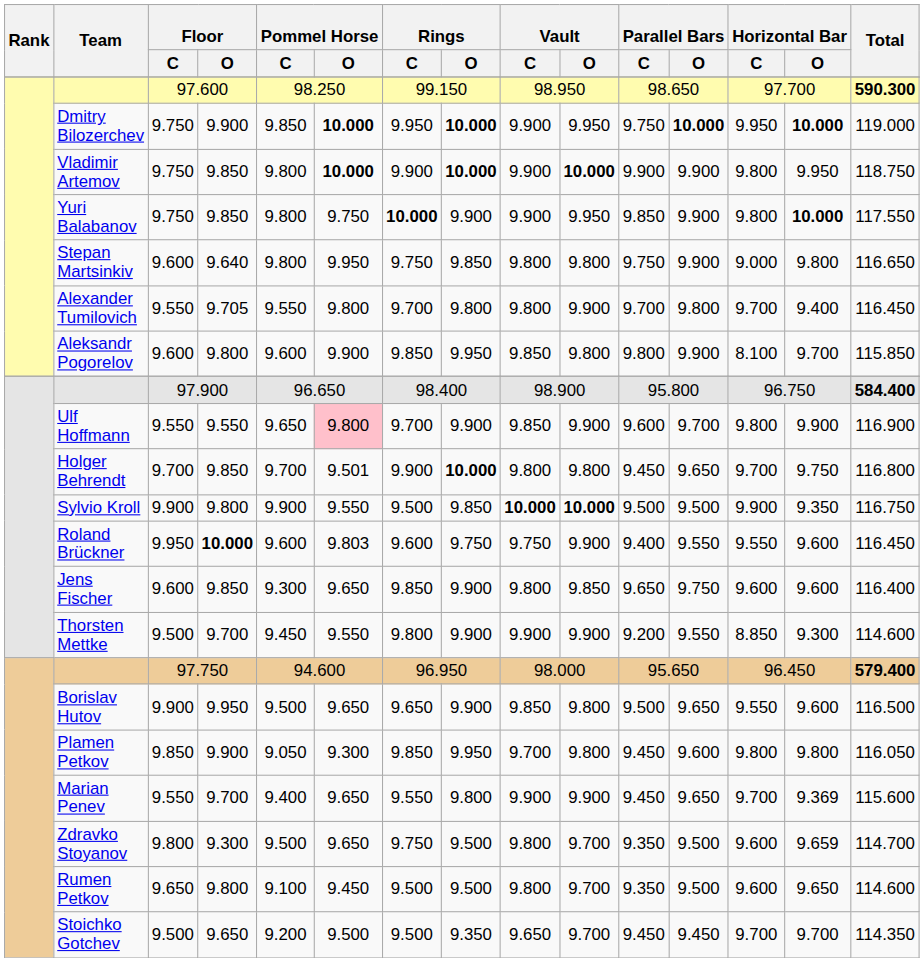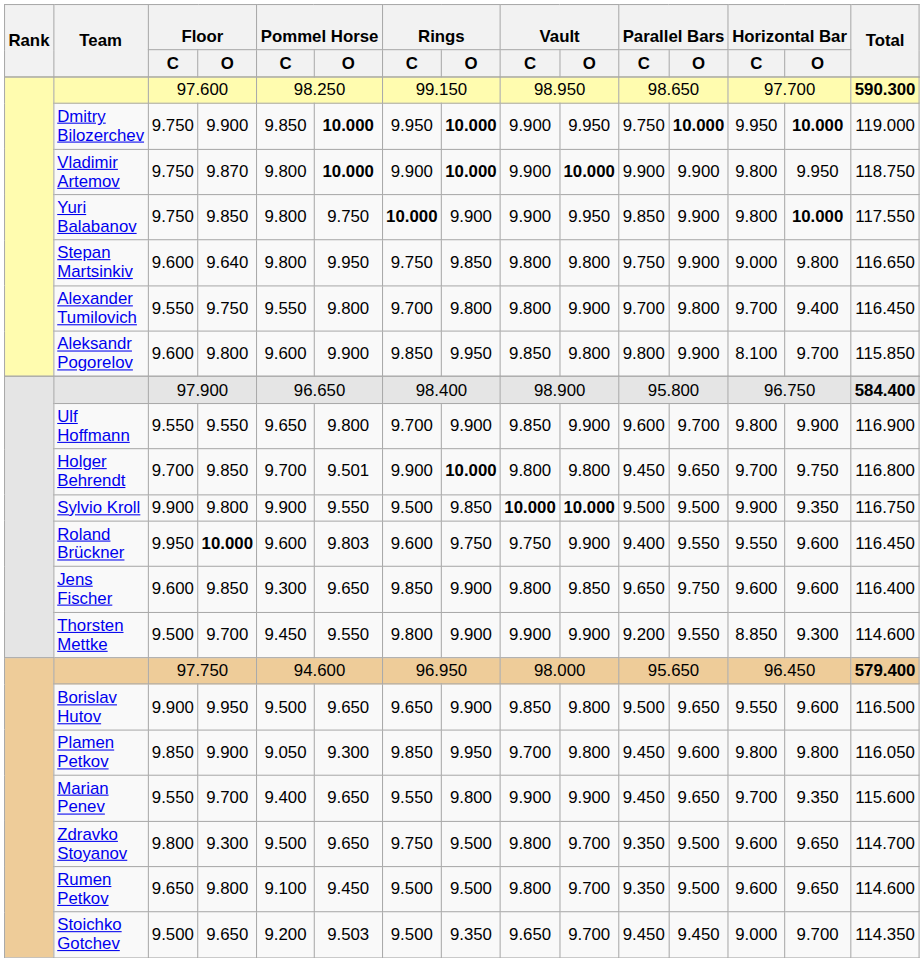Vladimir Artemov | Floor / O: 9.850 -> 9.870
Alexander Tumilovich | Floor / O: 9.705 -> 9.750
Ulf Hoffmann | Pommel Horse / O: pink background -> no background
Marian Penev | Horizontal Bar / O: 9.369 -> 9.350
Zdravko Stoyanov | Horizontal Bar / O: 9.659 -> 9.650
Stoichko Gotchev | Pommel Horse / O: 9.500 -> 9.503
Stoichko Gotchev | Horizontal Bar / C: 9.700 -> 9.000
